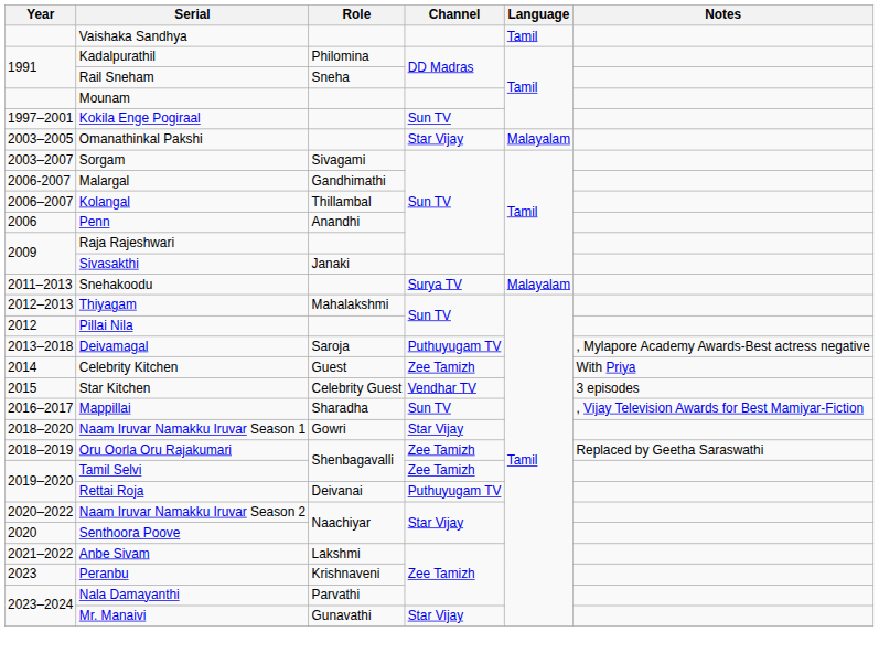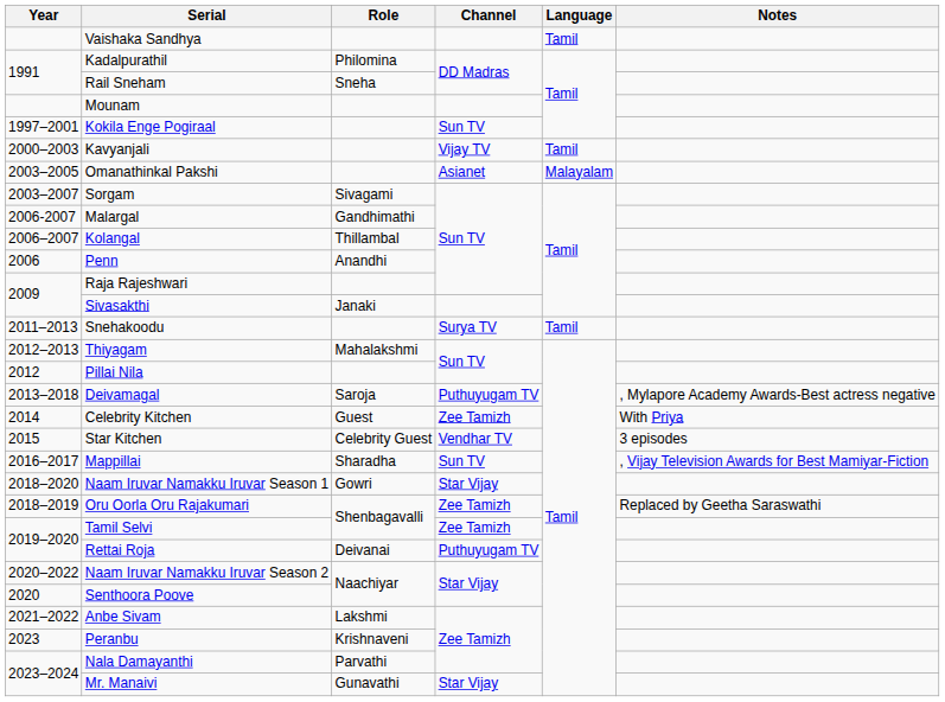+ row: 2000–2003 | Kavyanjali | Vijay TV | Tamil
Omanathinkal Pakshi | Channel: Star Vijay -> Asianet
Snehakoodu | Language: Malayalam -> Tamil
